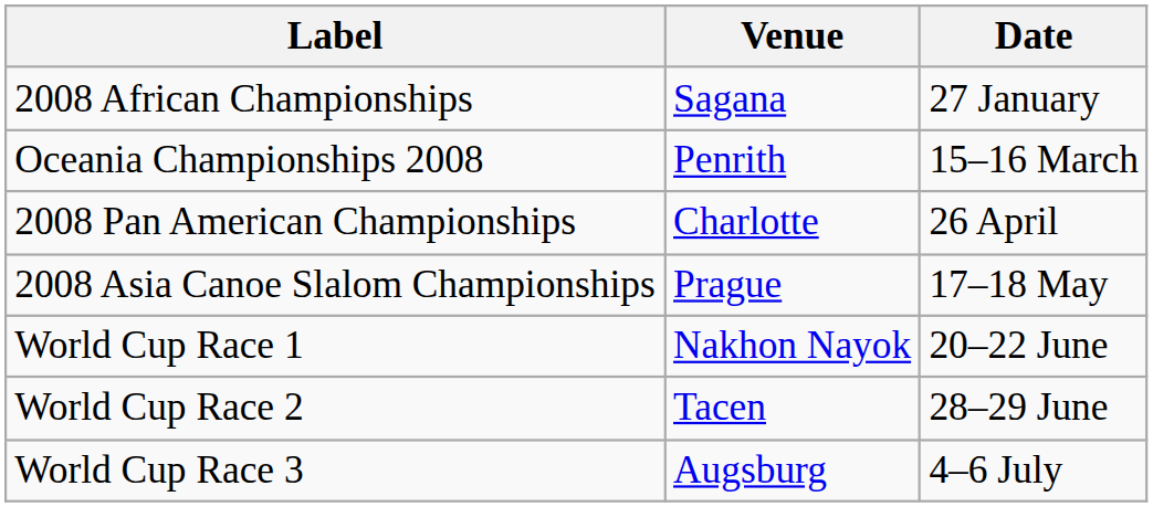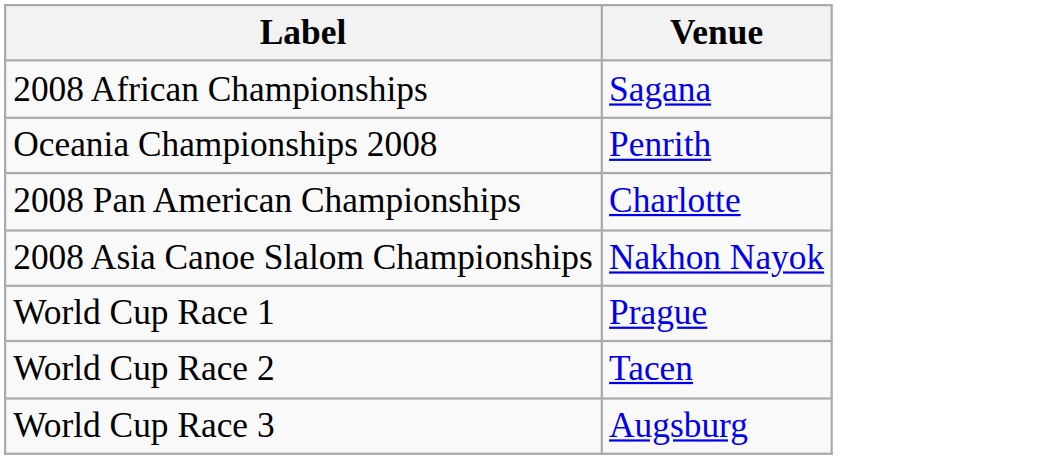- column: Date | 27 January | 15–16 March | 26 April | 17–18 May | 20–22 June | 28–29 June | 4–6 July
2008 Asia Canoe Slalom Championships | Venue: Prague -> Nakhon Nayok
World Cup Race 1 | Venue: Nakhon Nayok -> Prague
